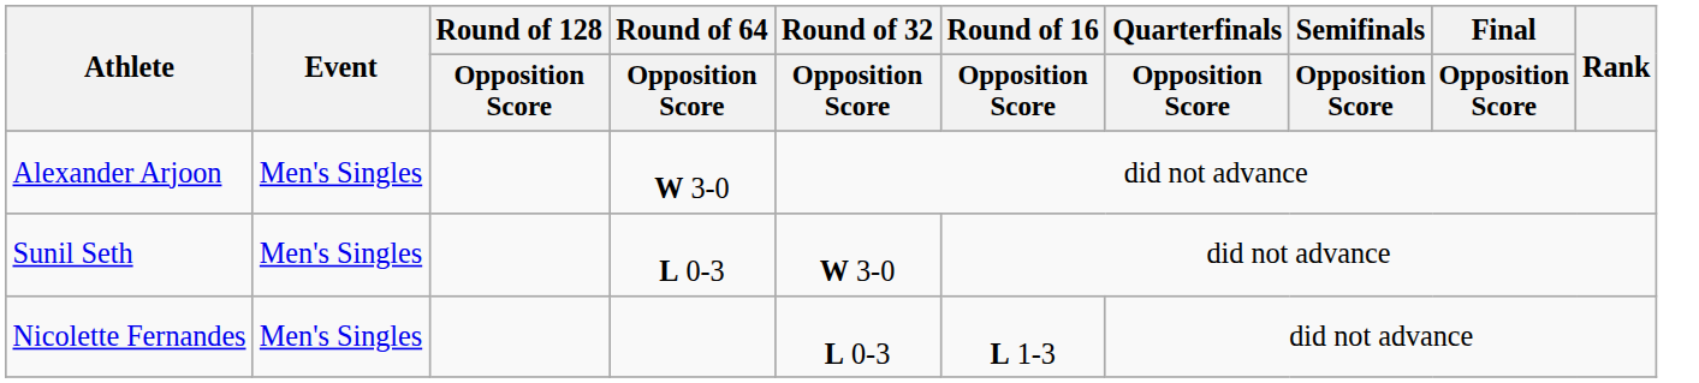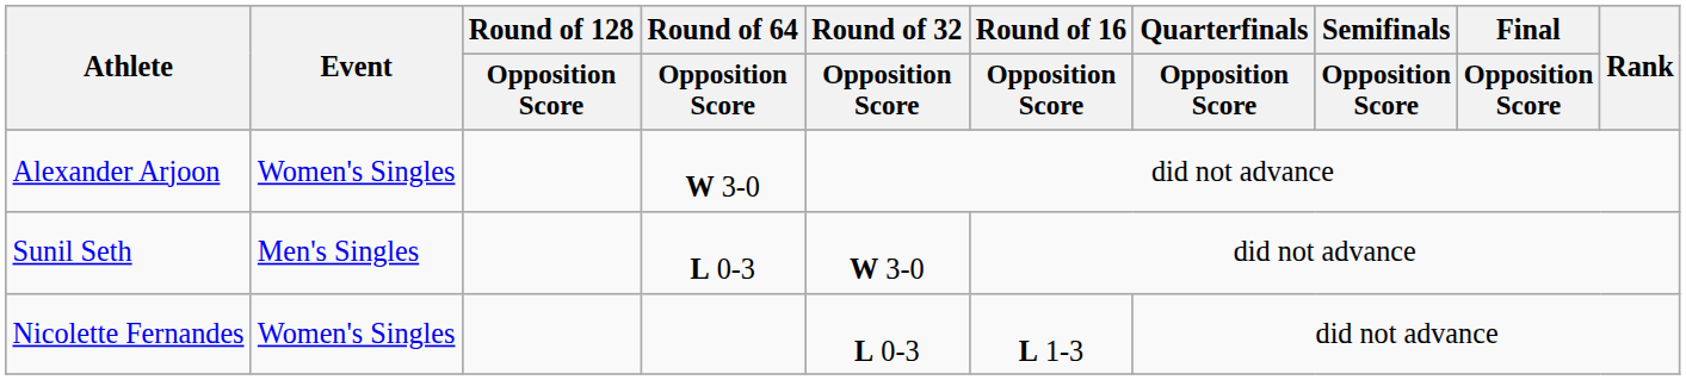Alexander Arjoon | Event: Men's Singles -> Women's Singles
Nicolette Fernandes | Event: Men's Singles -> Women's Singles
